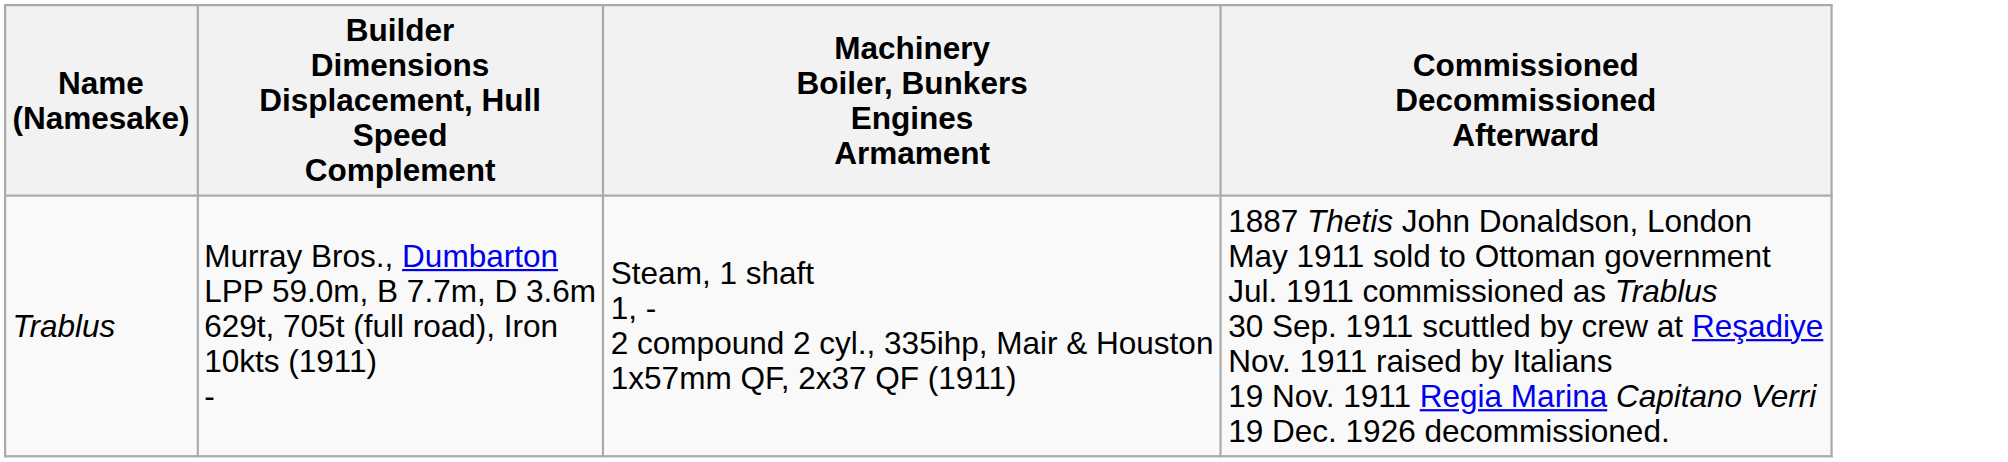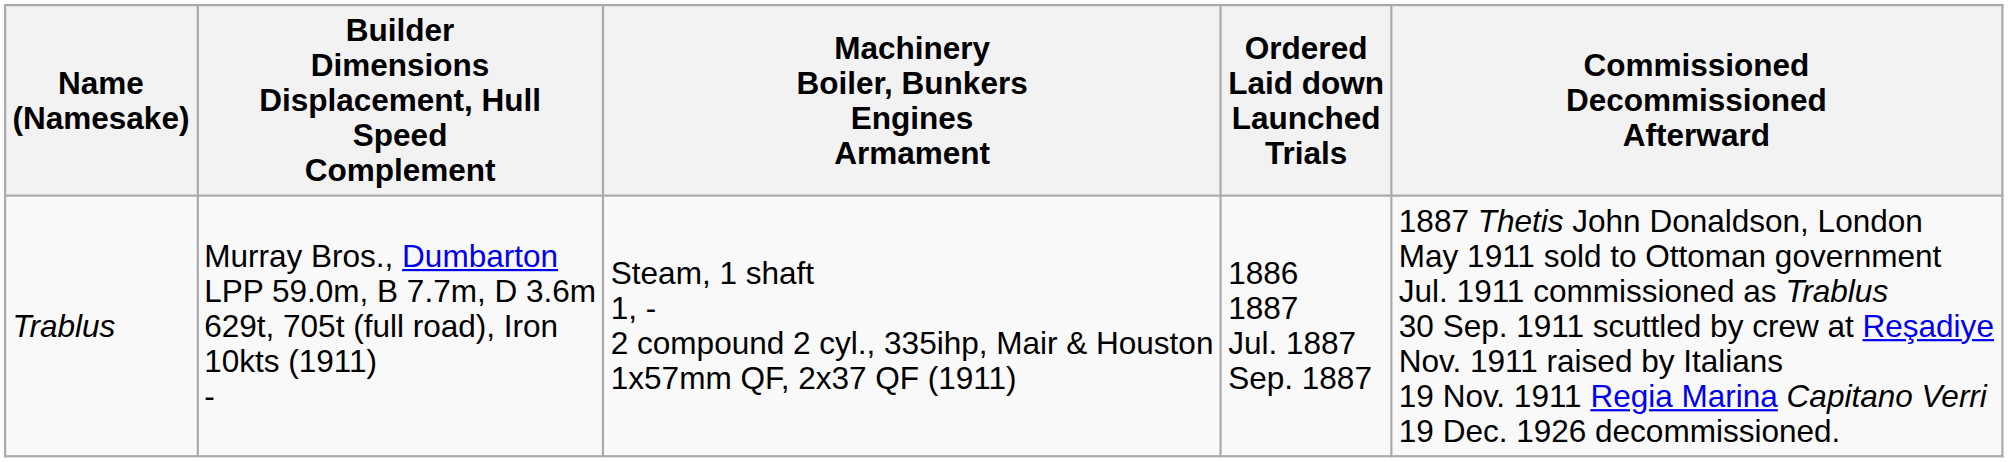+ column: Ordered Laid down Launched Trials | 1886 1887 Jul. 1887 Sep. 1887
